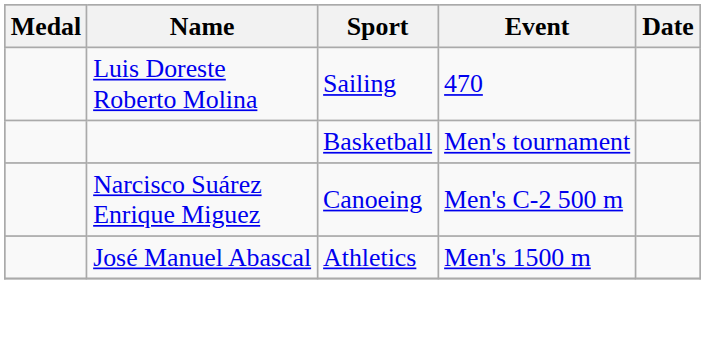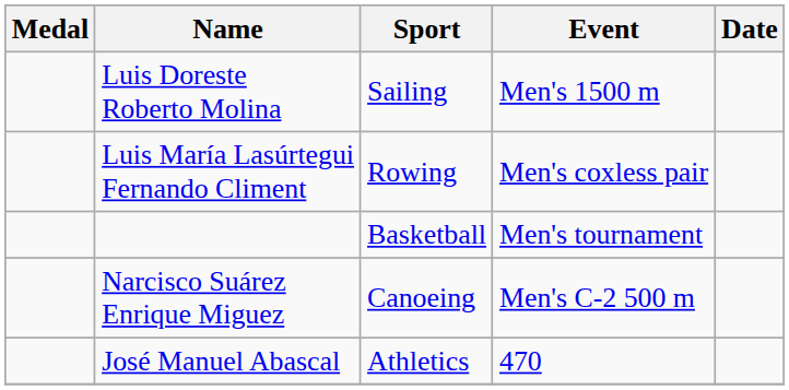Luis Doreste Roberto Molina | Event: 470 -> Men's 1500 m
+ row: Luis María Lasúrtegui Fernando Climent | Rowing | Men's coxless pair
José Manuel Abascal | Event: Men's 1500 m -> 470
